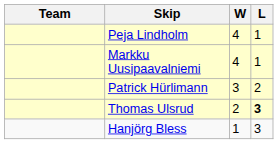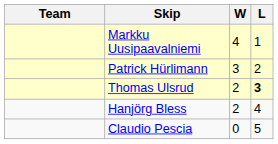- row: Peja Lindholm | 4 | 1
Hanjörg Bless | W: 1 -> 2
Hanjörg Bless | L: 3 -> 4
+ row: Claudio Pescia | 0 | 5
